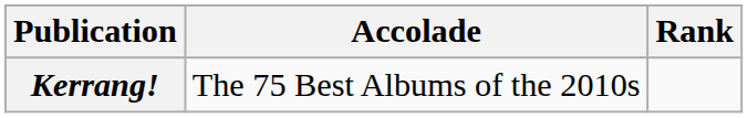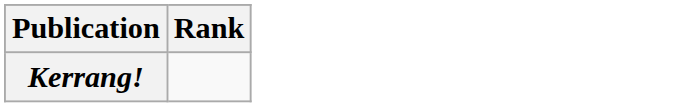- column: Accolade | The 75 Best Albums of the 2010s
